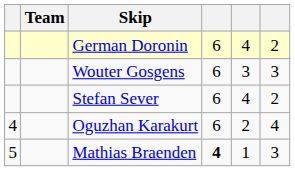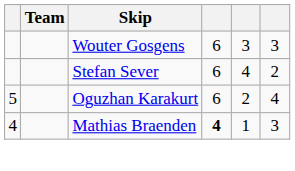- row: German Doronin | 6 | 4 | 2
Oguzhan Karakurt | column 1: 4 -> 5
Mathias Braenden | column 1: 5 -> 4
